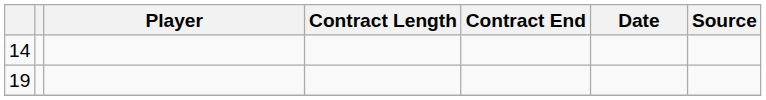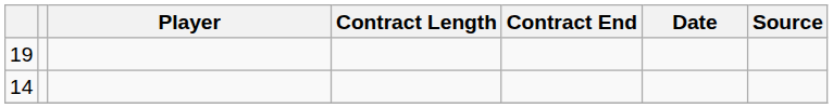rows swapped: 14 <-> 19
